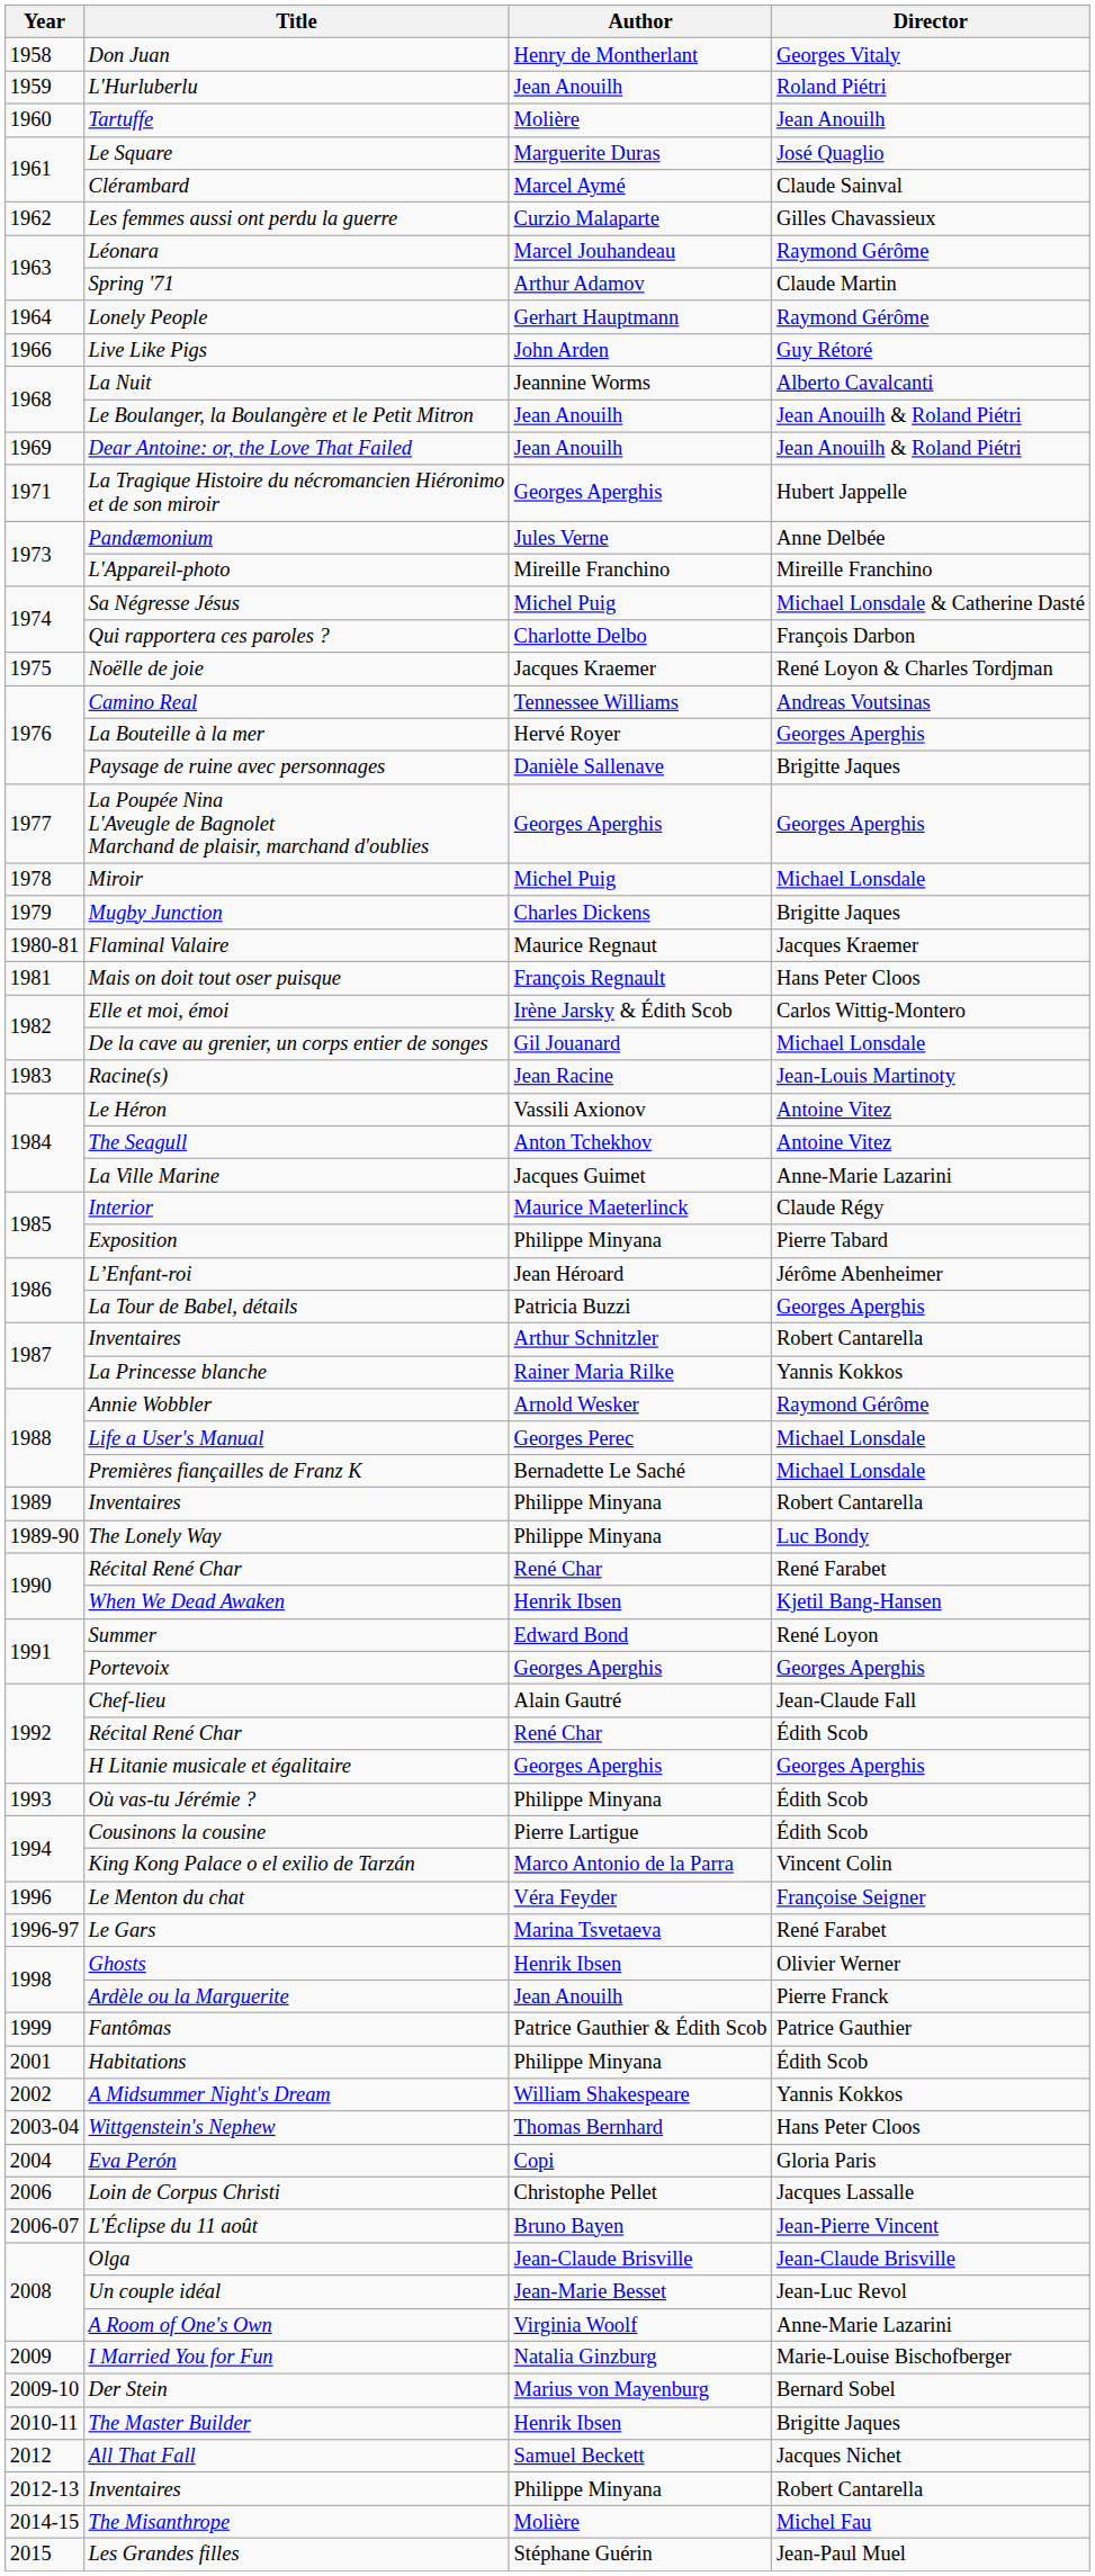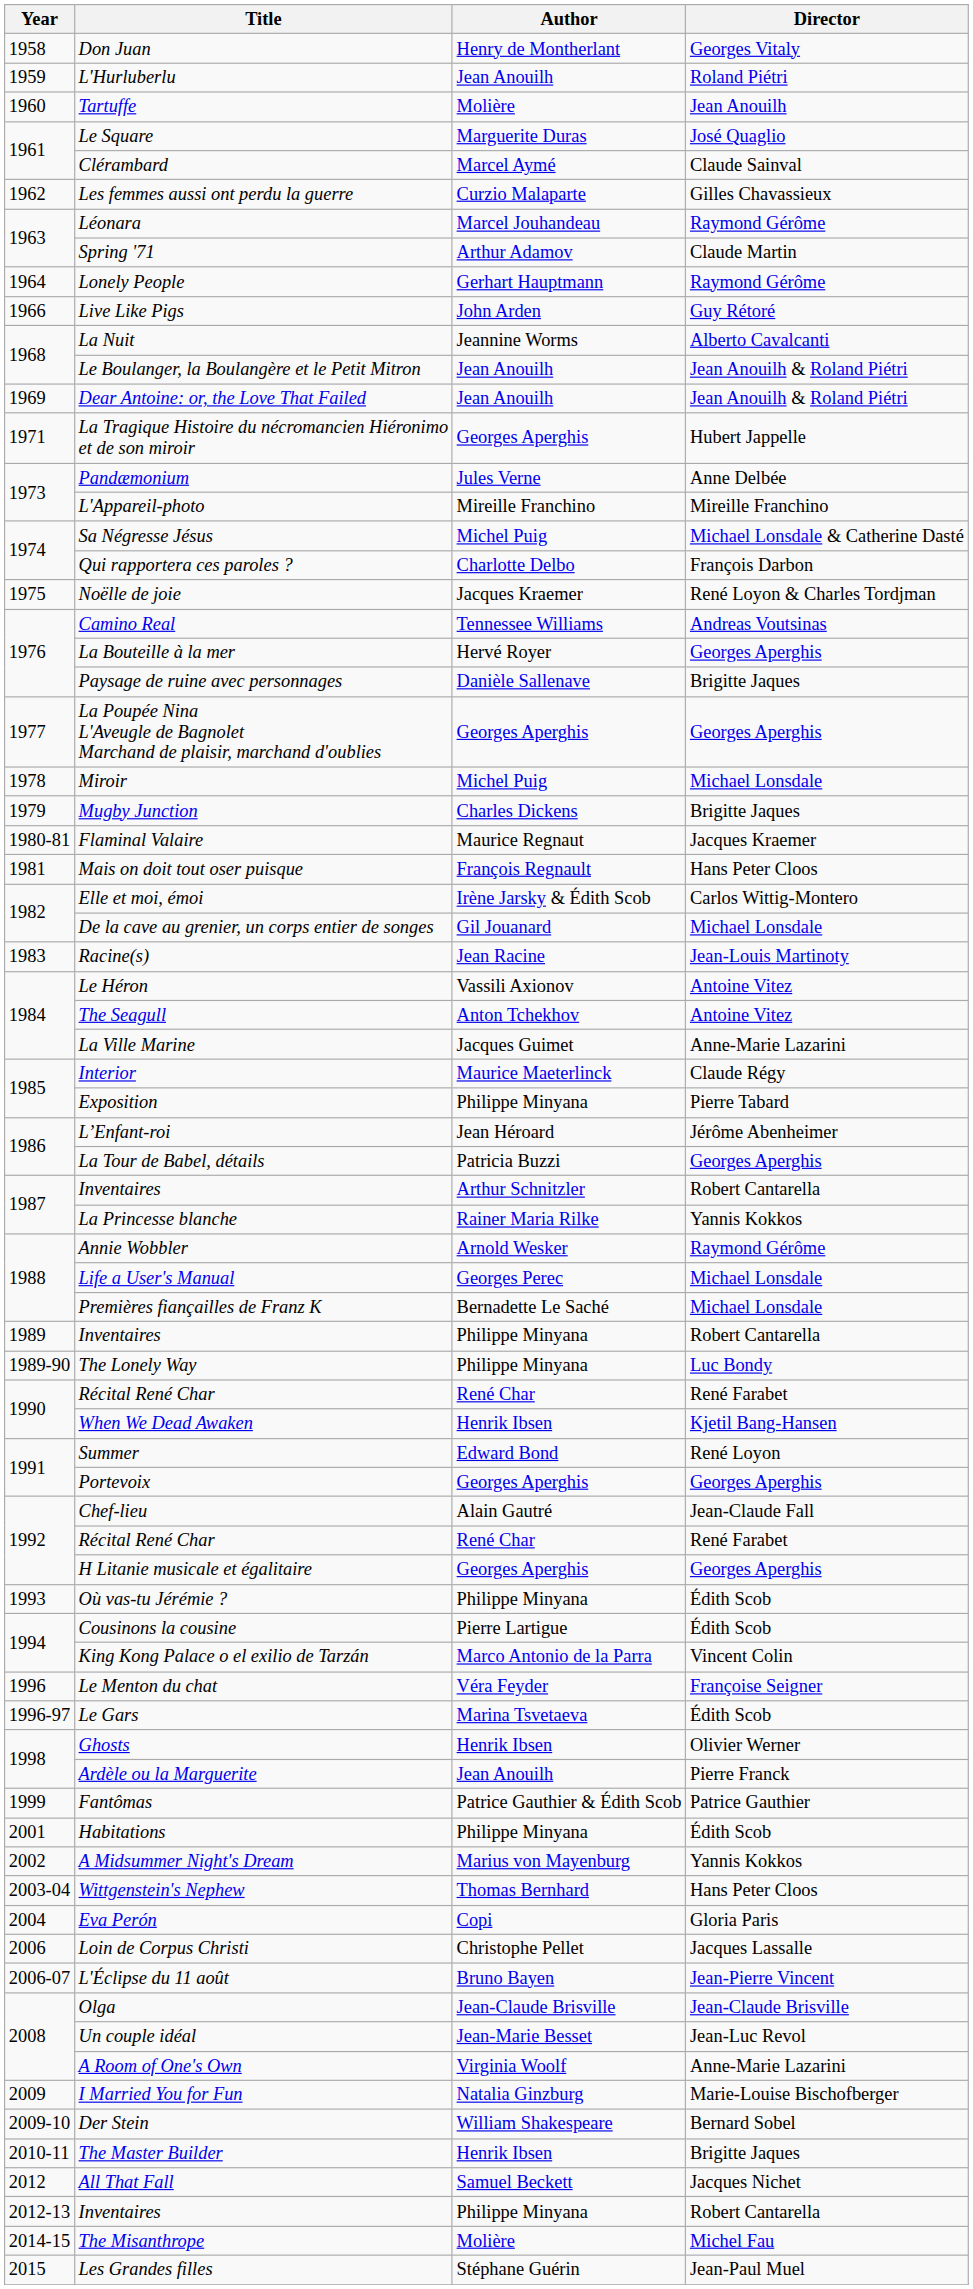1992 / Récital René Char | Director: Édith Scob -> René Farabet
Le Gars | Director: René Farabet -> Édith Scob
A Midsummer Night's Dream | Author: William Shakespeare -> Marius von Mayenburg
Der Stein | Author: Marius von Mayenburg -> William Shakespeare
